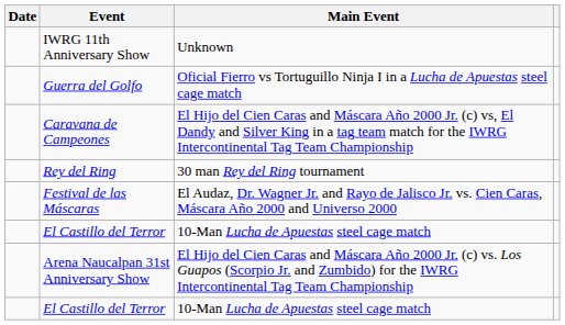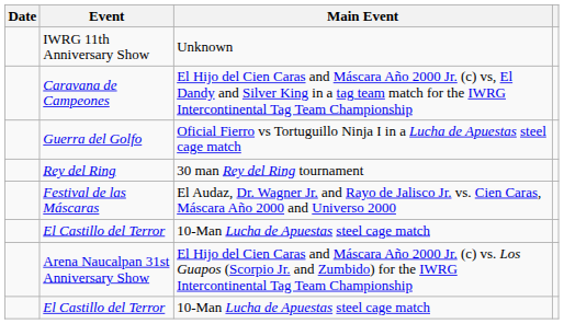rows swapped: Guerra del Golfo <-> Caravana de Campeones
